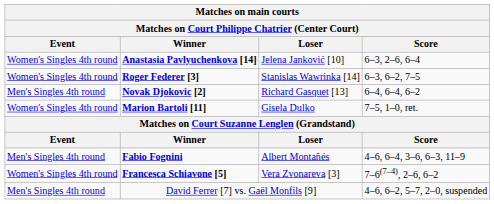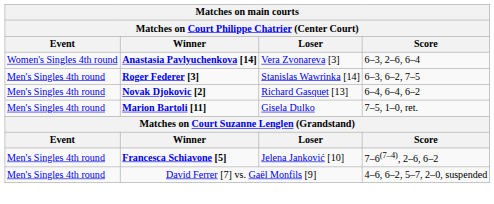Anastasia Pavlyuchenkova [14] | Loser: Jelena Janković [10] -> Vera Zvonareva [3]
Roger Federer [3] | Event: Women's Singles 4th round -> Men's Singles 4th round
Marion Bartoli [11] | Event: Women's Singles 4th round -> Men's Singles 4th round
- row: Men's Singles 4th round | Fabio Fognini | Albert Montañés | 4–6, 6–4, 3–6, 6–3, 11–9
Francesca Schiavone [5] | Event: Women's Singles 4th round -> Men's Singles 4th round
Francesca Schiavone [5] | Loser: Vera Zvonareva [3] -> Jelena Janković [10]
